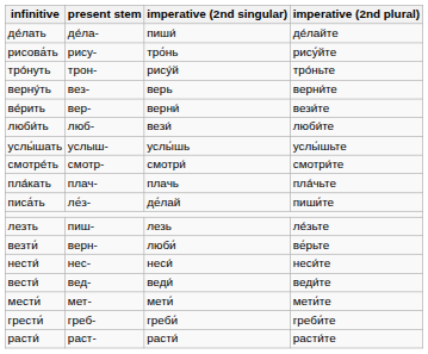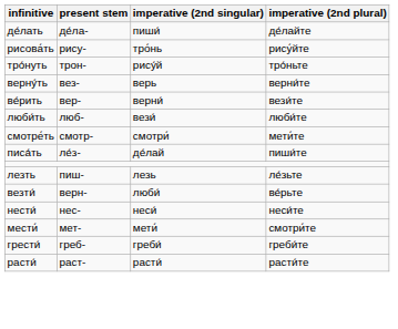- row: услы́шать | услыш- | услы́шь | услы́шьте
смотре́ть | imperative (2nd plural): смотри́те -> мети́те
- row: пла́кать | плач- | плачь | пла́чьте
- row: вести́ | вед- | веди́ | веди́те
мести́ | imperative (2nd plural): мети́те -> смотри́те
